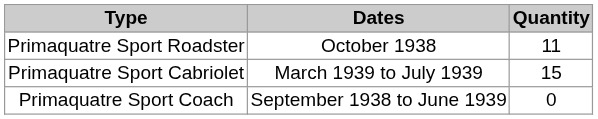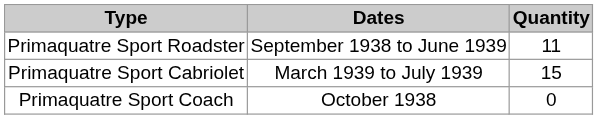Primaquatre Sport Roadster | Dates: October 1938 -> September 1938 to June 1939
Primaquatre Sport Coach | Dates: September 1938 to June 1939 -> October 1938
